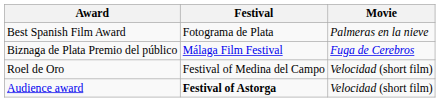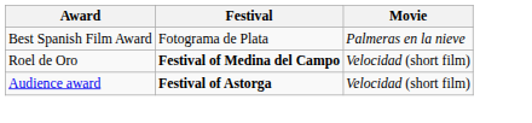- row: Biznaga de Plata Premio del público | Málaga Film Festival | Fuga de Cerebros
Roel de Oro | Festival: normal -> bold
